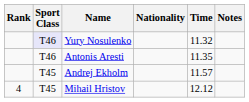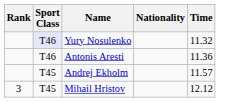- column: Notes
Antonis Aresti | Time: 11.35 -> 11.36
Mihail Hristov | Rank: 4 -> 3
